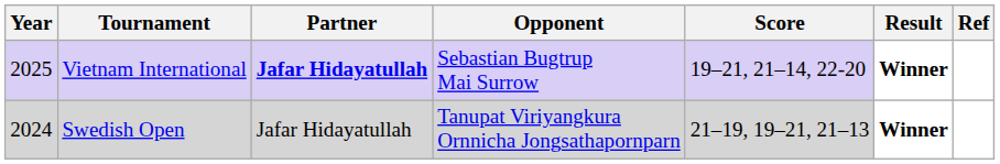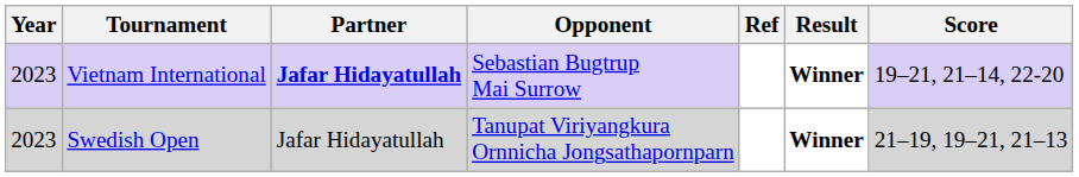columns swapped: Score <-> Ref
Vietnam International | Year: 2025 -> 2023
Swedish Open | Year: 2024 -> 2023
